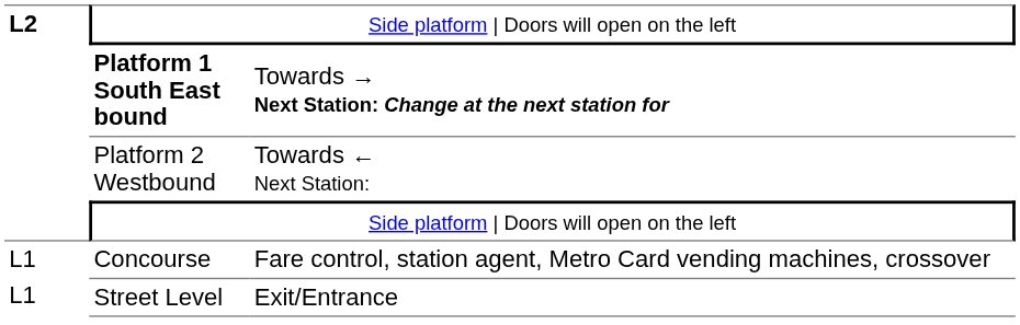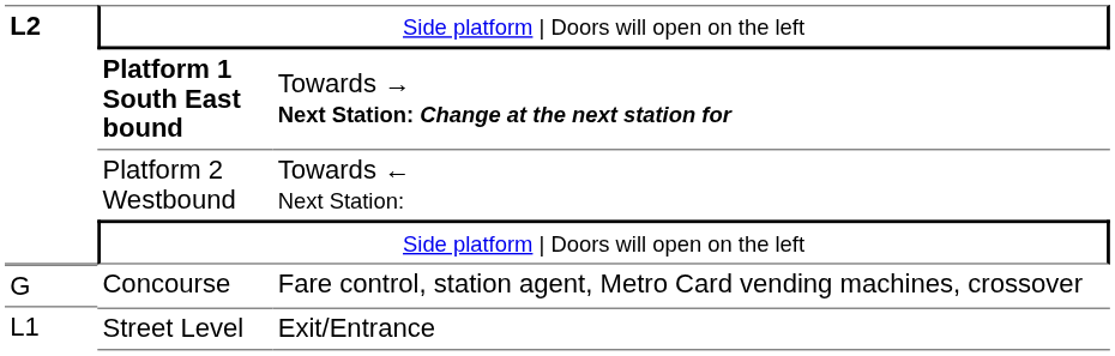Concourse | column 1: L1 -> G
